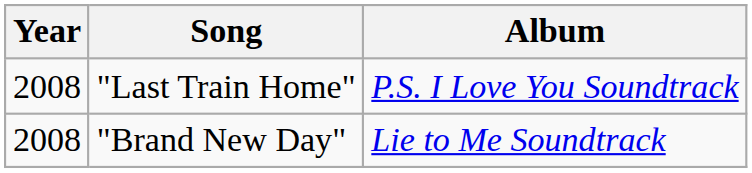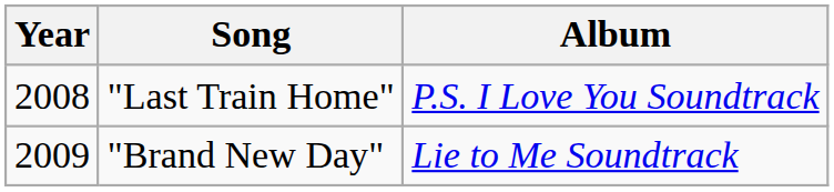"Brand New Day" | Year: 2008 -> 2009
